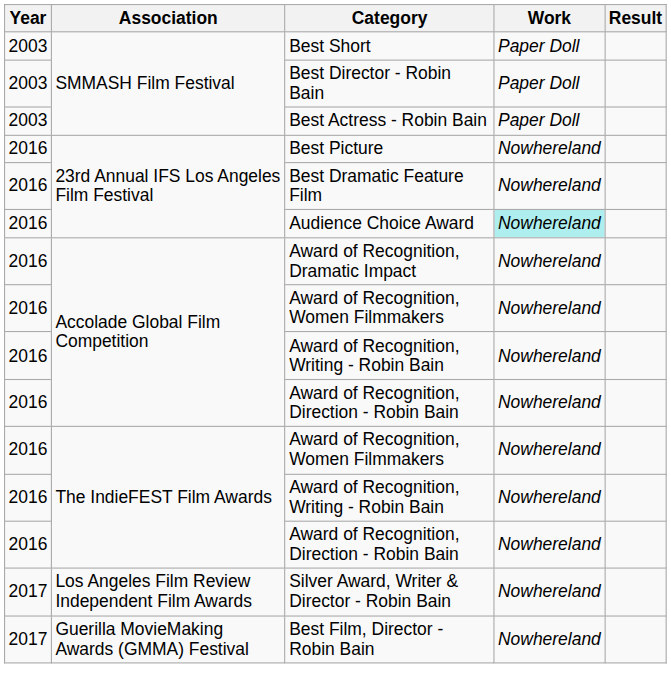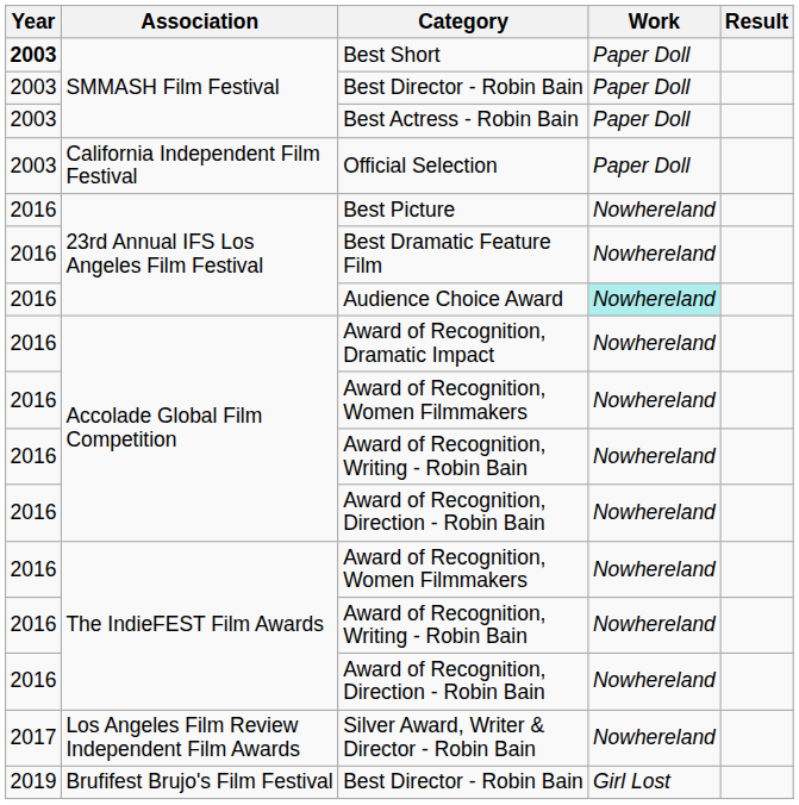Best Short | Year: normal -> bold
+ row: 2003 | California Independent Film Festival | Official Selection | Paper Doll
- row: 2017 | Guerilla MovieMaking Awards (GMMA) Festival | Best Film, Director - Robin Bain | Nowhereland
+ row: 2019 | Brufifest Brujo's Film Festival | Best Director - Robin Bain | Girl Lost
